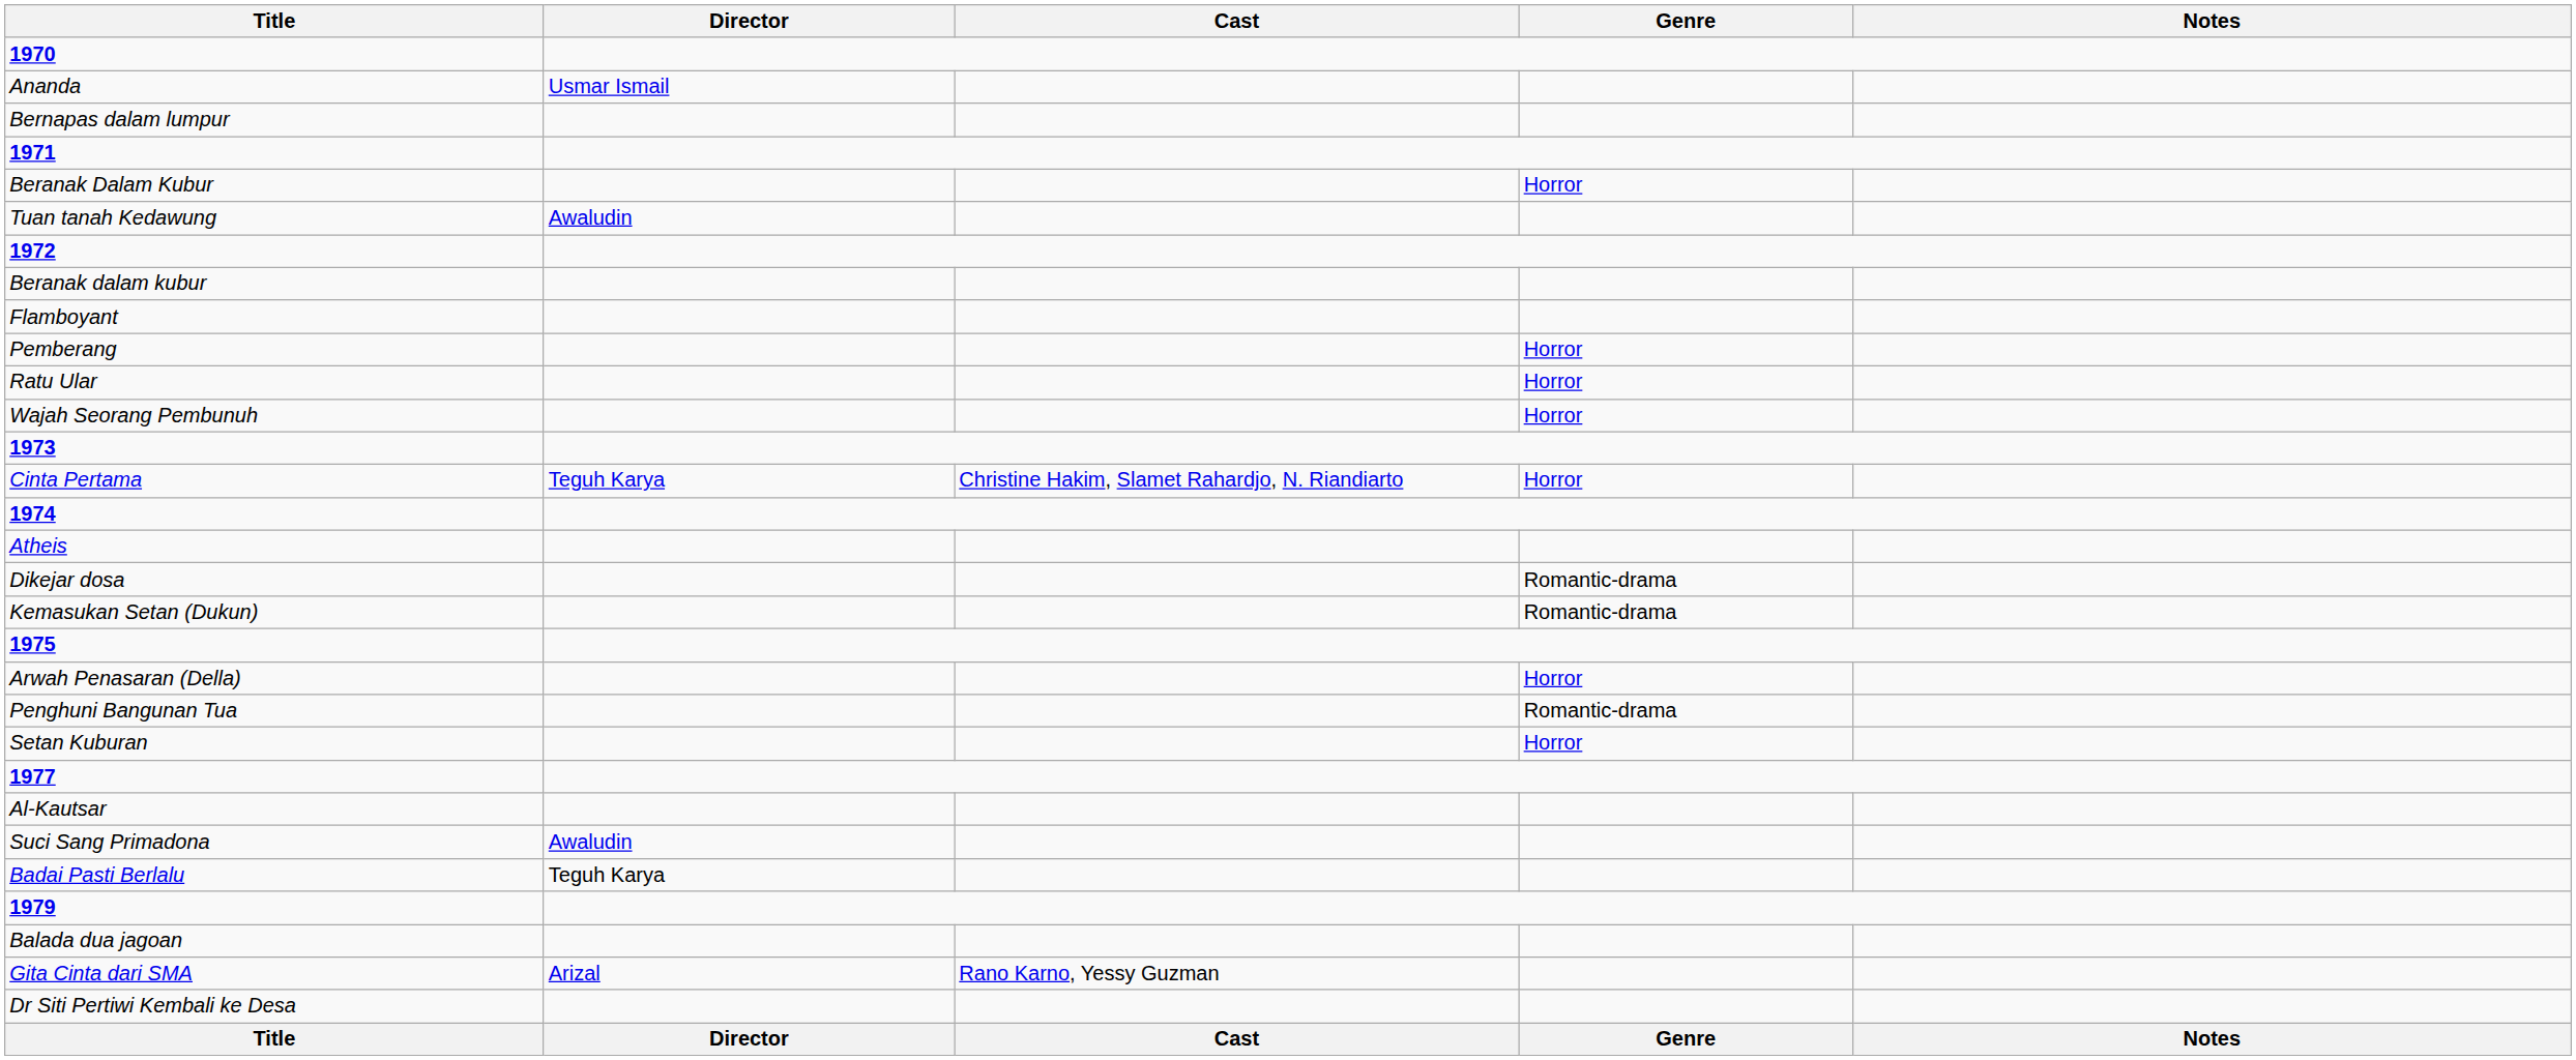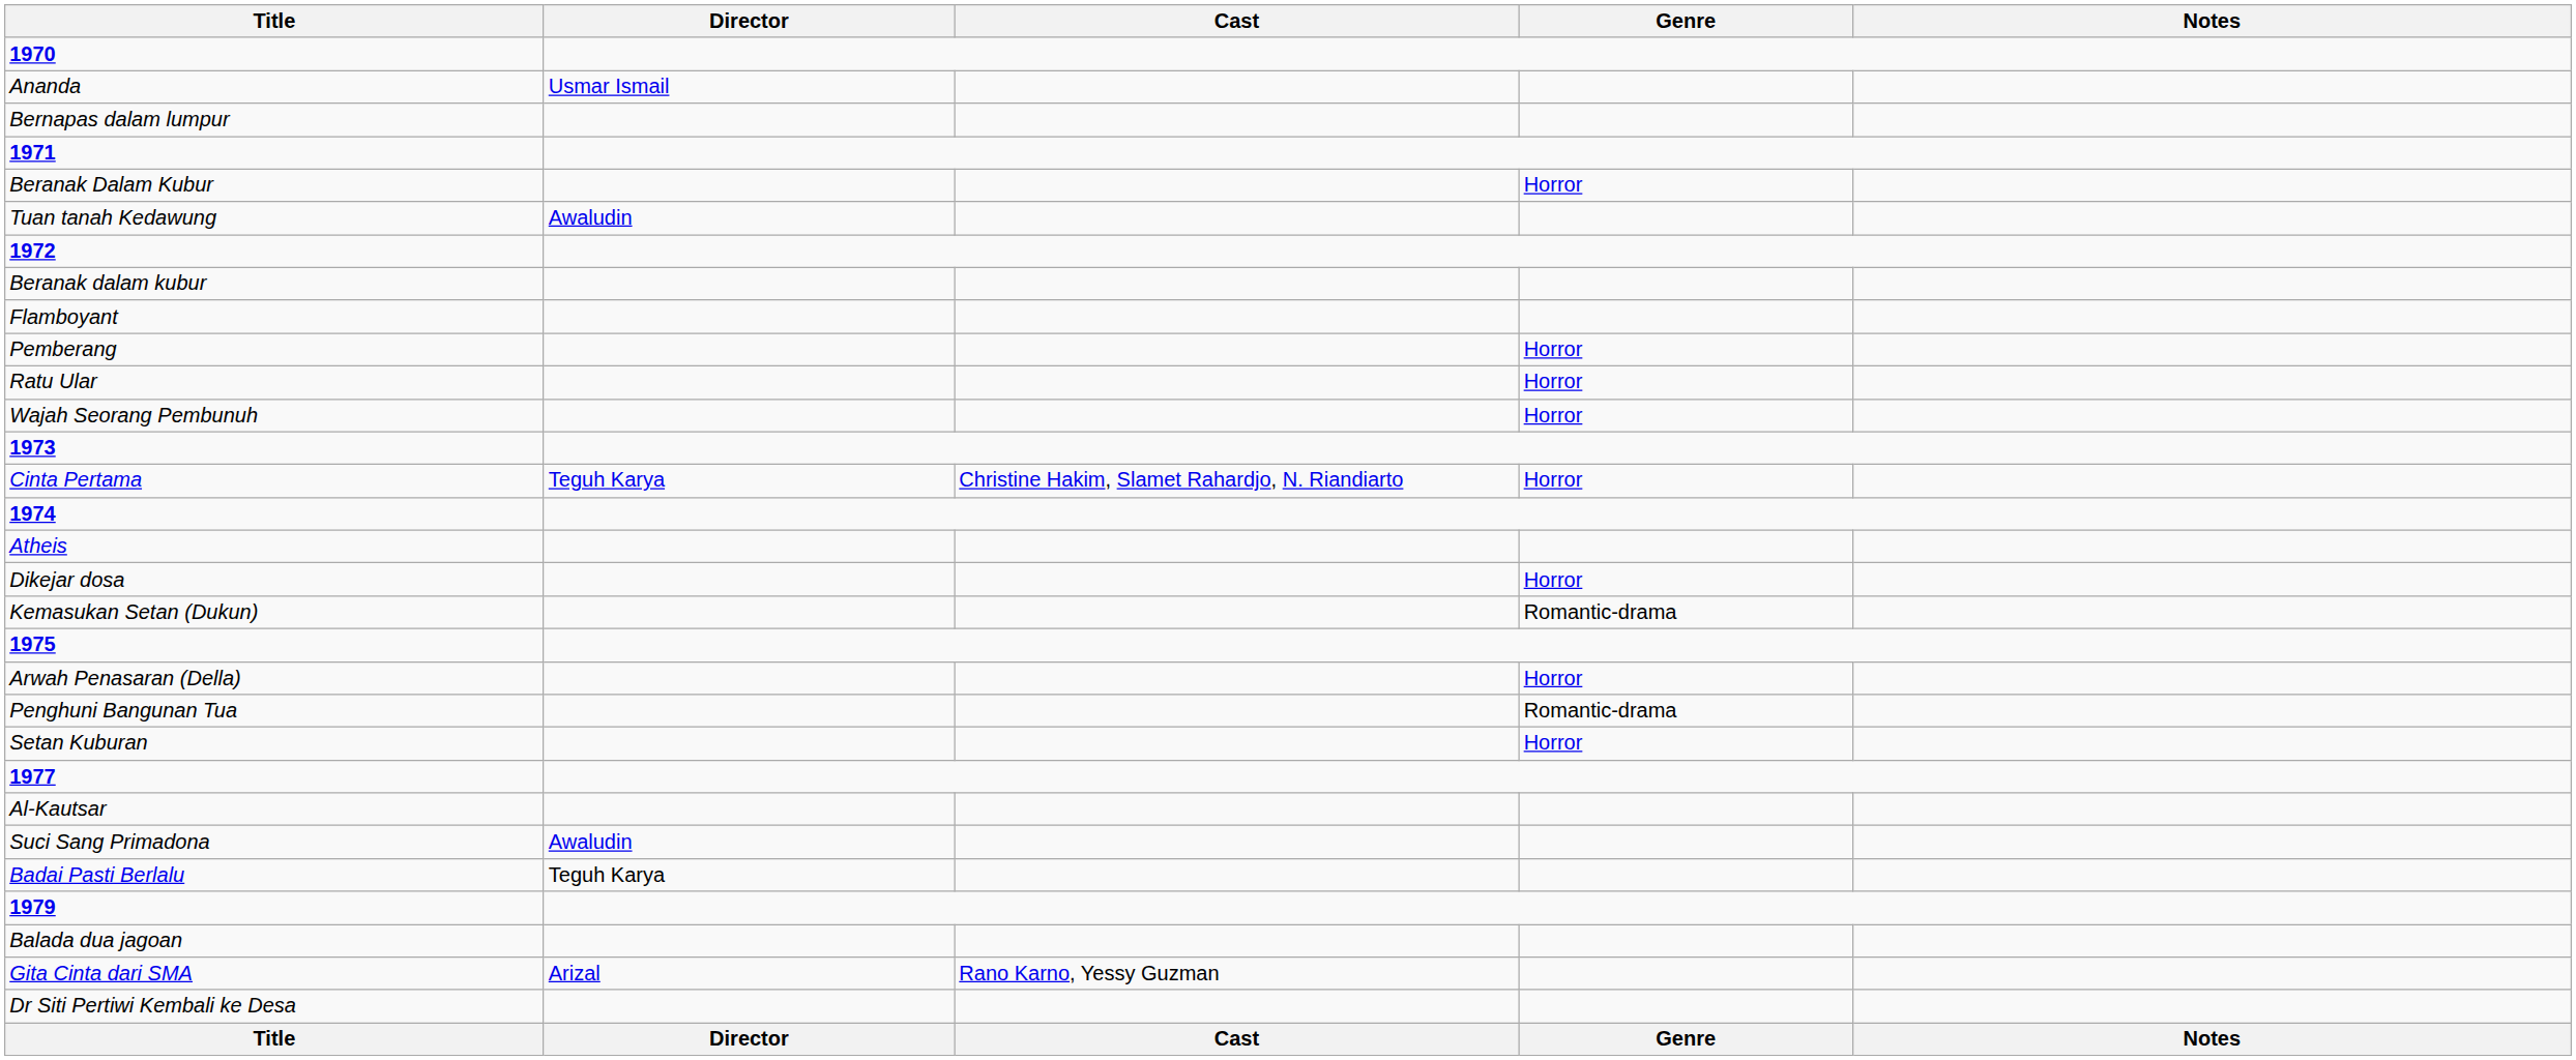Dikejar dosa | Genre: Romantic-drama -> Horror
